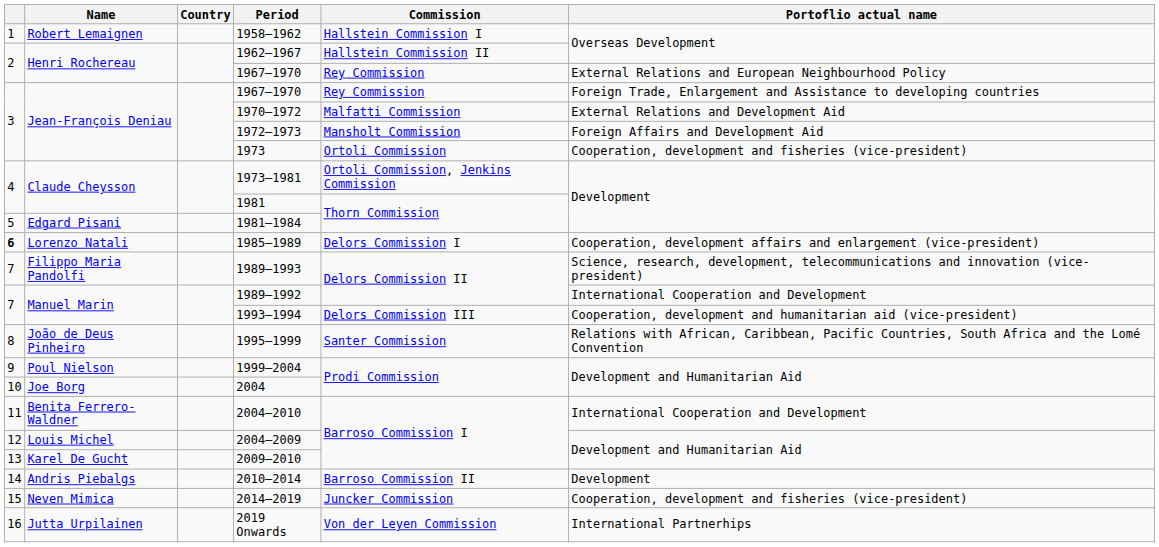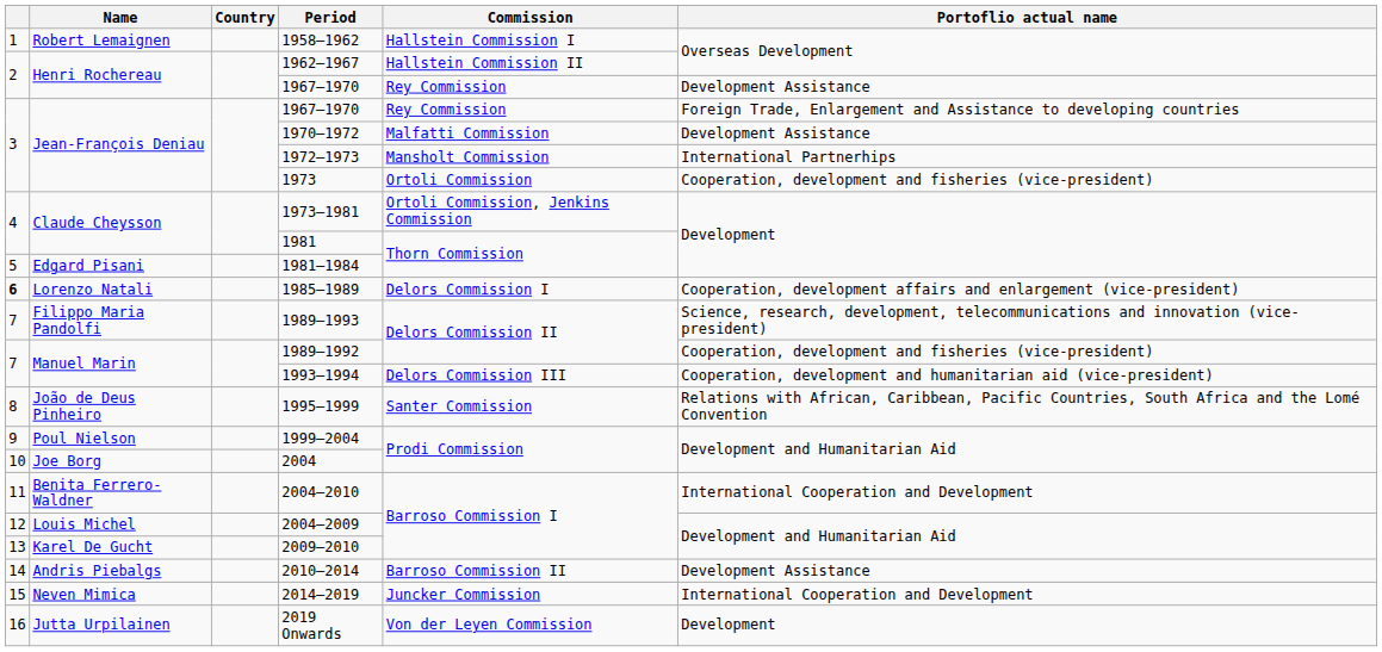Henri Rochereau / 1967–1970 | Portoflio actual name: External Relations and European Neighbourhood Policy -> Development Assistance
1970–1972 | Portoflio actual name: External Relations and Development Aid -> Development Assistance
1972–1973 | Portoflio actual name: Foreign Affairs and Development Aid -> International Partnerhips
1989–1992 | Portoflio actual name: International Cooperation and Development -> Cooperation, development and fisheries (vice-president)
2010–2014 | Portoflio actual name: Development -> Development Assistance
2014–2019 | Portoflio actual name: Cooperation, development and fisheries (vice-president) -> International Cooperation and Development
2019 Onwards | Portoflio actual name: International Partnerhips -> Development
